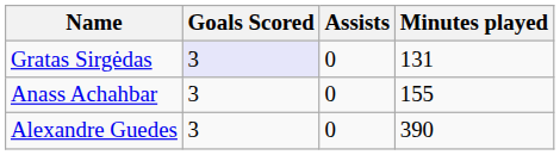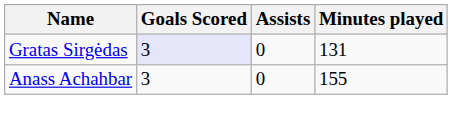- row: Alexandre Guedes | 3 | 0 | 390
